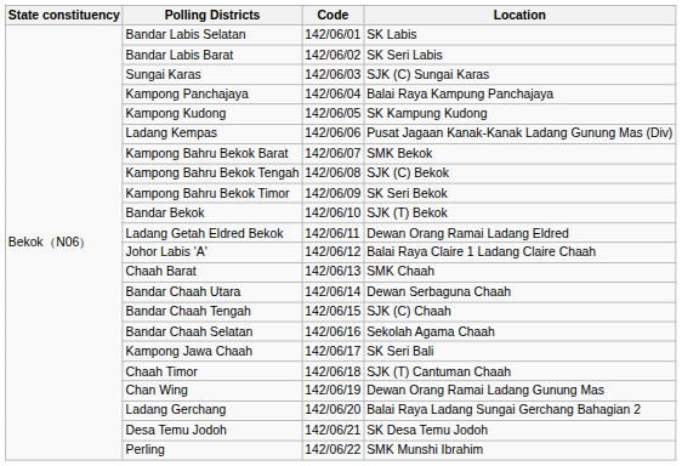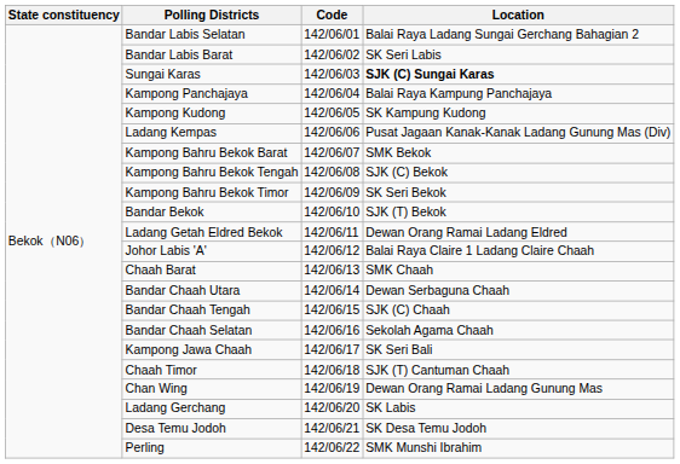Bandar Labis Selatan | Location: SK Labis -> Balai Raya Ladang Sungai Gerchang Bahagian 2
Sungai Karas | Location: normal -> bold
Ladang Gerchang | Location: Balai Raya Ladang Sungai Gerchang Bahagian 2 -> SK Labis
